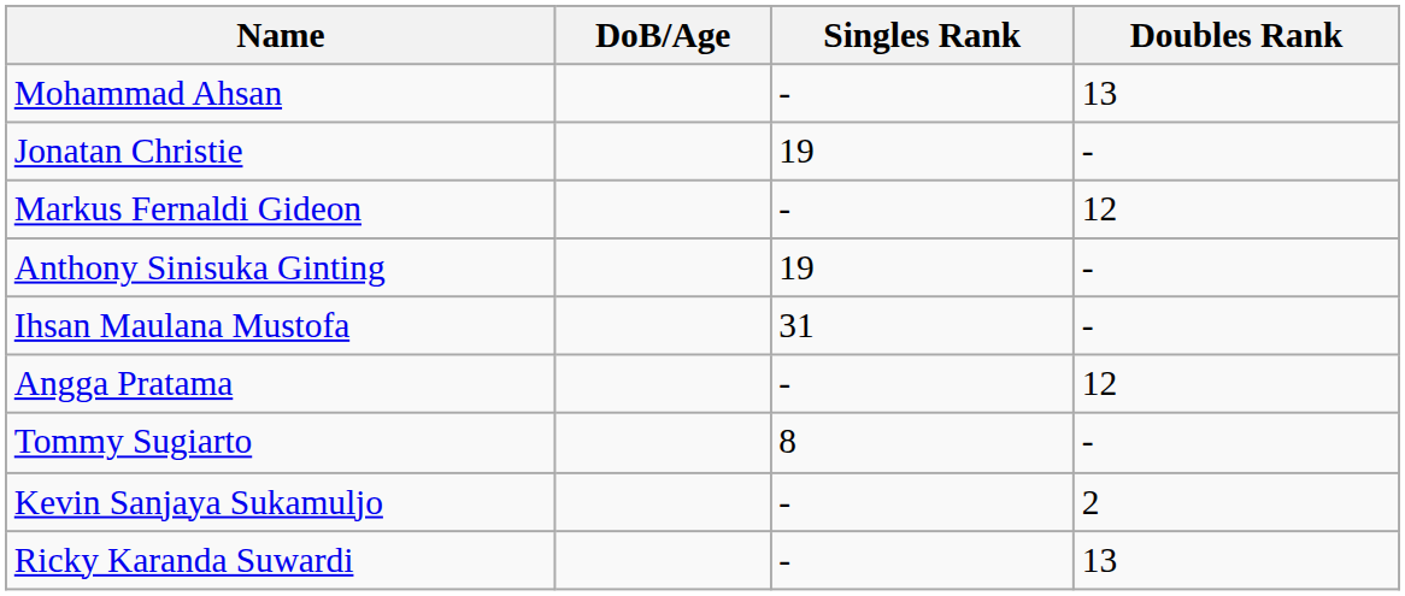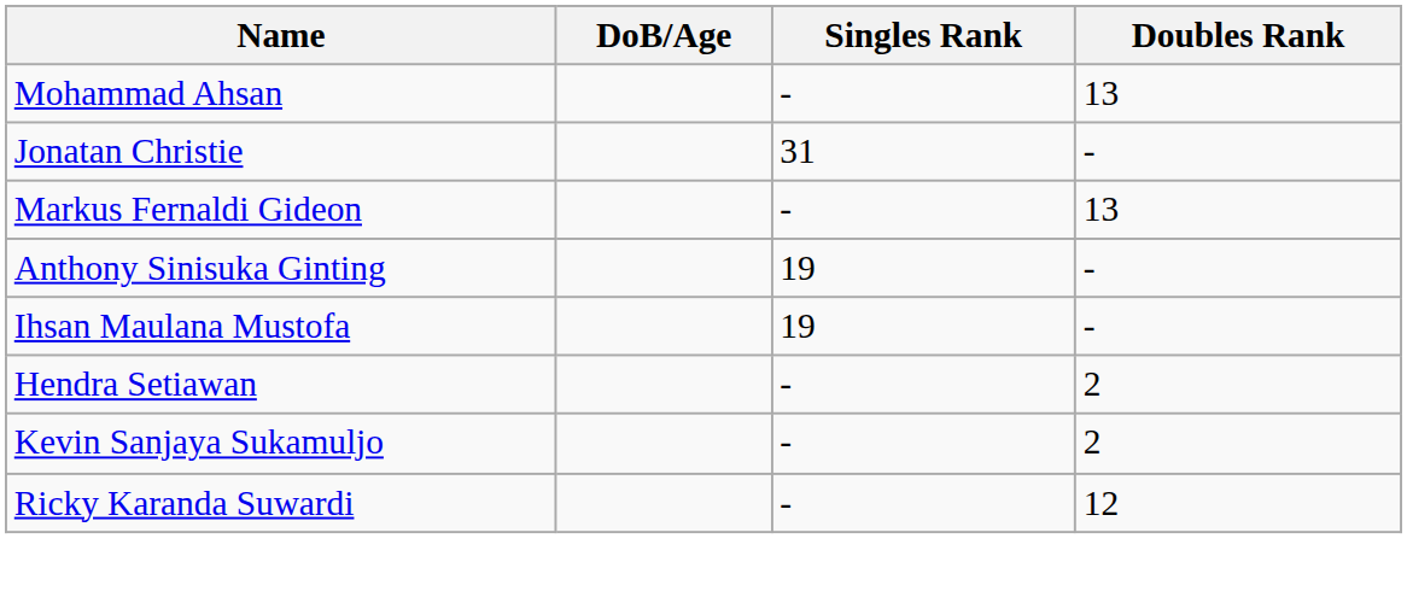Jonatan Christie | Singles Rank: 19 -> 31
Markus Fernaldi Gideon | Doubles Rank: 12 -> 13
Ihsan Maulana Mustofa | Singles Rank: 31 -> 19
- row: Angga Pratama | - | 12
+ row: Hendra Setiawan | - | 2
- row: Tommy Sugiarto | 8 | -
Ricky Karanda Suwardi | Doubles Rank: 13 -> 12
